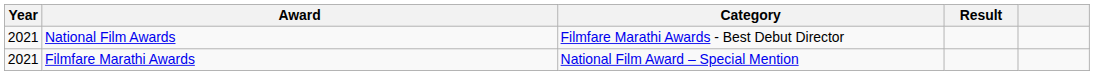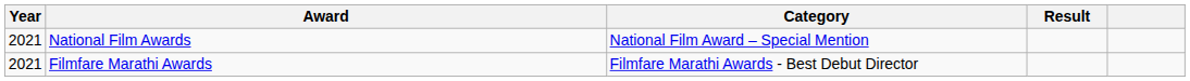National Film Awards | Category: Filmfare Marathi Awards - Best Debut Director -> National Film Award – Special Mention
Filmfare Marathi Awards | Category: National Film Award – Special Mention -> Filmfare Marathi Awards - Best Debut Director
